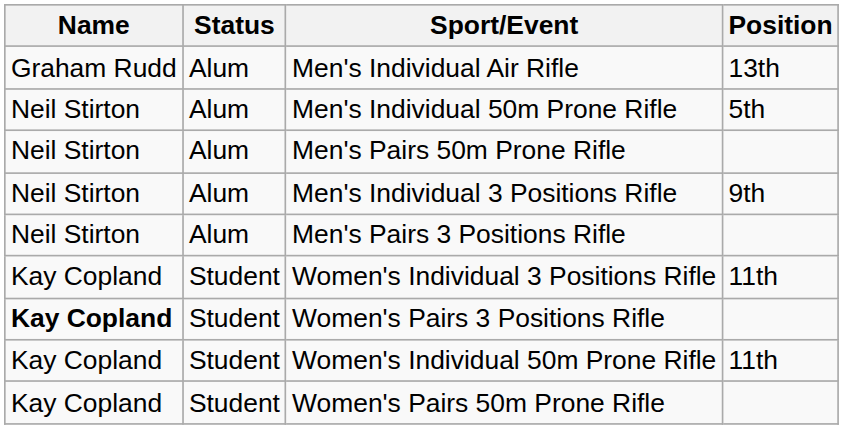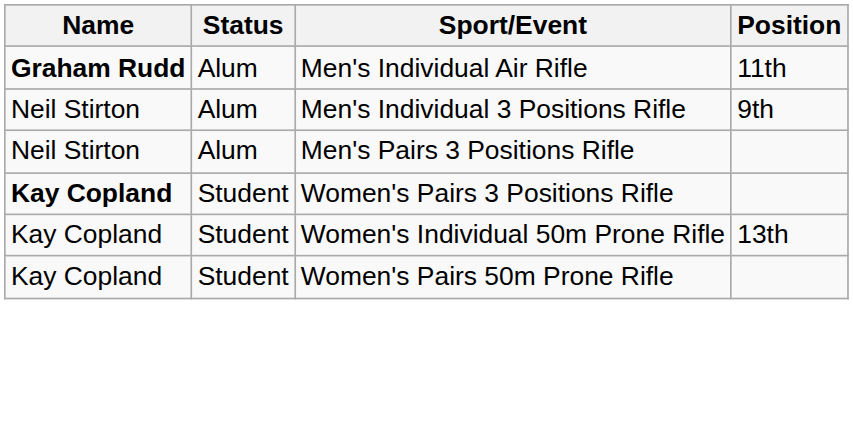Men's Individual Air Rifle | Name: normal -> bold
Men's Individual Air Rifle | Position: 13th -> 11th
- row: Neil Stirton | Alum | Men's Individual 50m Prone Rifle | 5th
- row: Neil Stirton | Alum | Men's Pairs 50m Prone Rifle
- row: Kay Copland | Student | Women's Individual 3 Positions Rifle | 11th
Women's Individual 50m Prone Rifle | Position: 11th -> 13th
